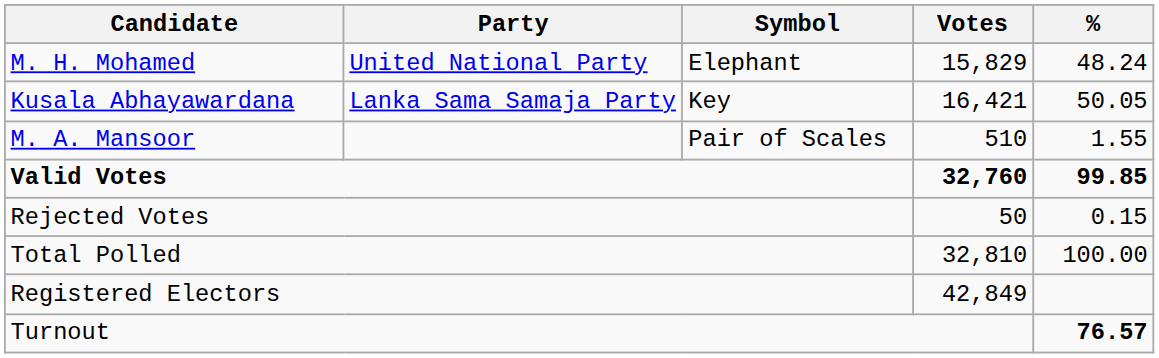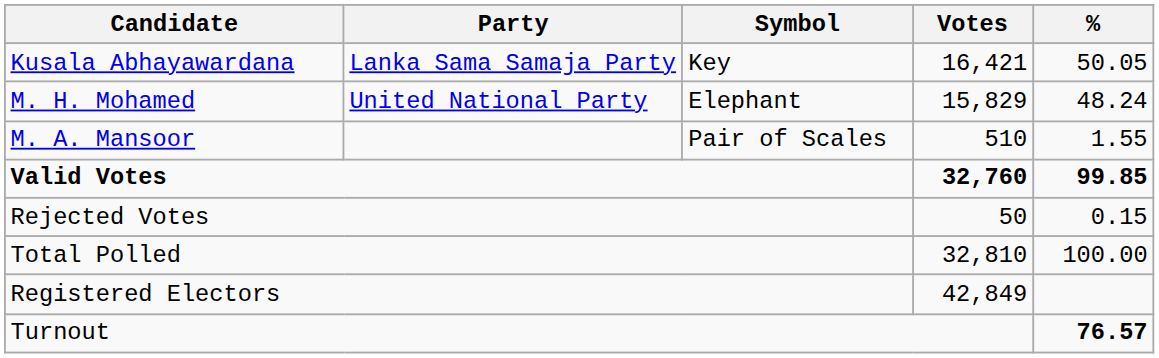rows swapped: Kusala Abhayawardana <-> M. H. Mohamed
